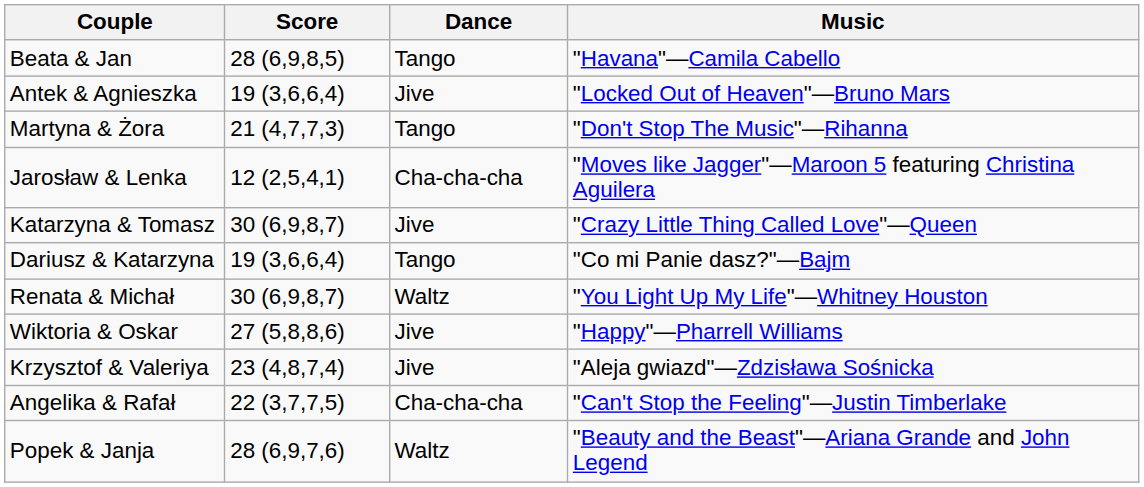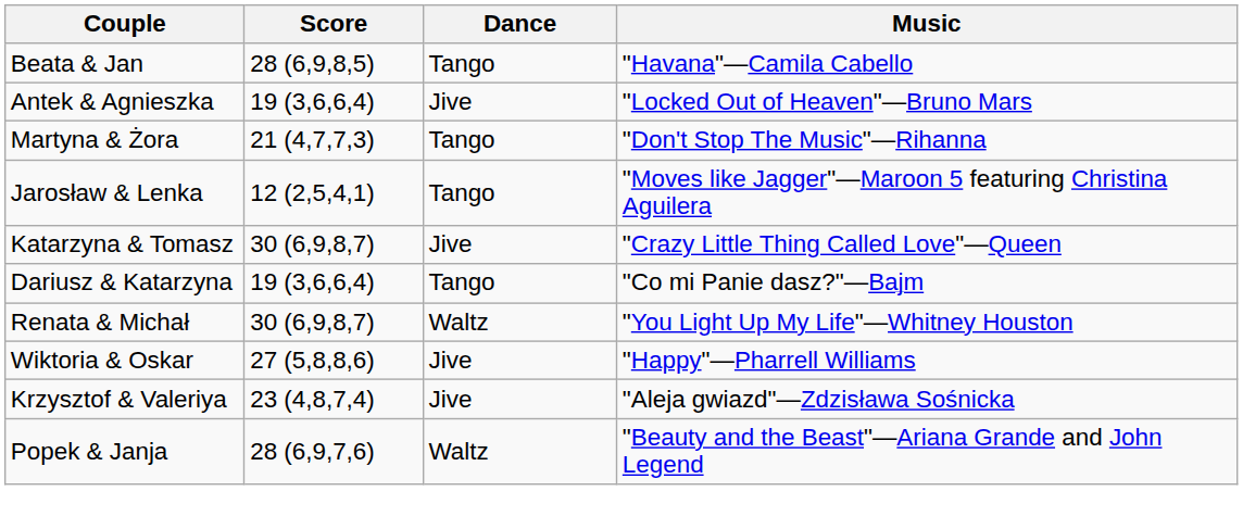Jarosław & Lenka | Dance: Cha-cha-cha -> Tango
- row: Angelika & Rafał | 22 (3,7,7,5) | Cha-cha-cha | "Can't Stop the Feeling"—Justin Timberlake
